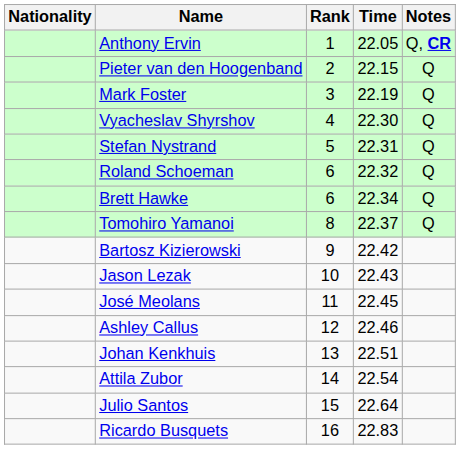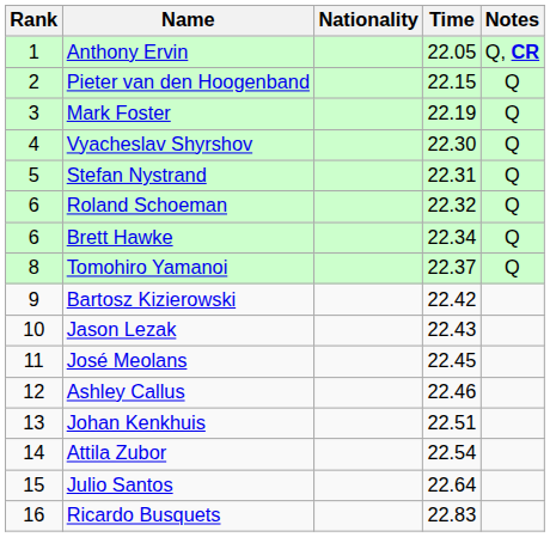columns swapped: Rank <-> Nationality
